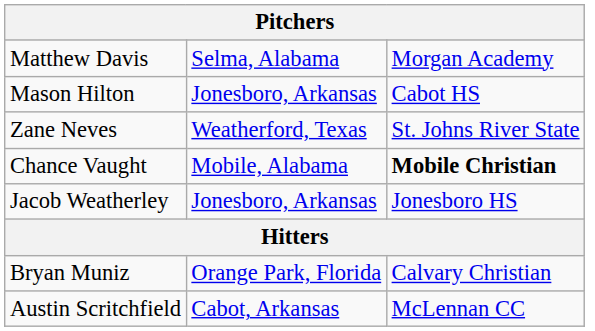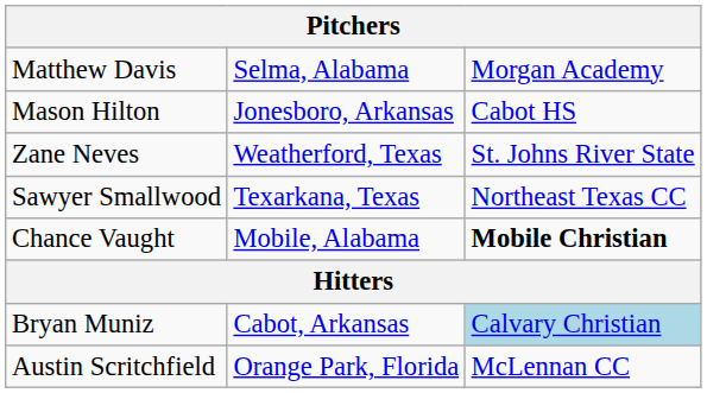+ row: Sawyer Smallwood | Texarkana, Texas | Northeast Texas CC
- row: Jacob Weatherley | Jonesboro, Arkansas | Jonesboro HS
Bryan Muniz | column 2: Orange Park, Florida -> Cabot, Arkansas
Bryan Muniz | column 3: no background -> lightblue background
Austin Scritchfield | column 2: Cabot, Arkansas -> Orange Park, Florida
